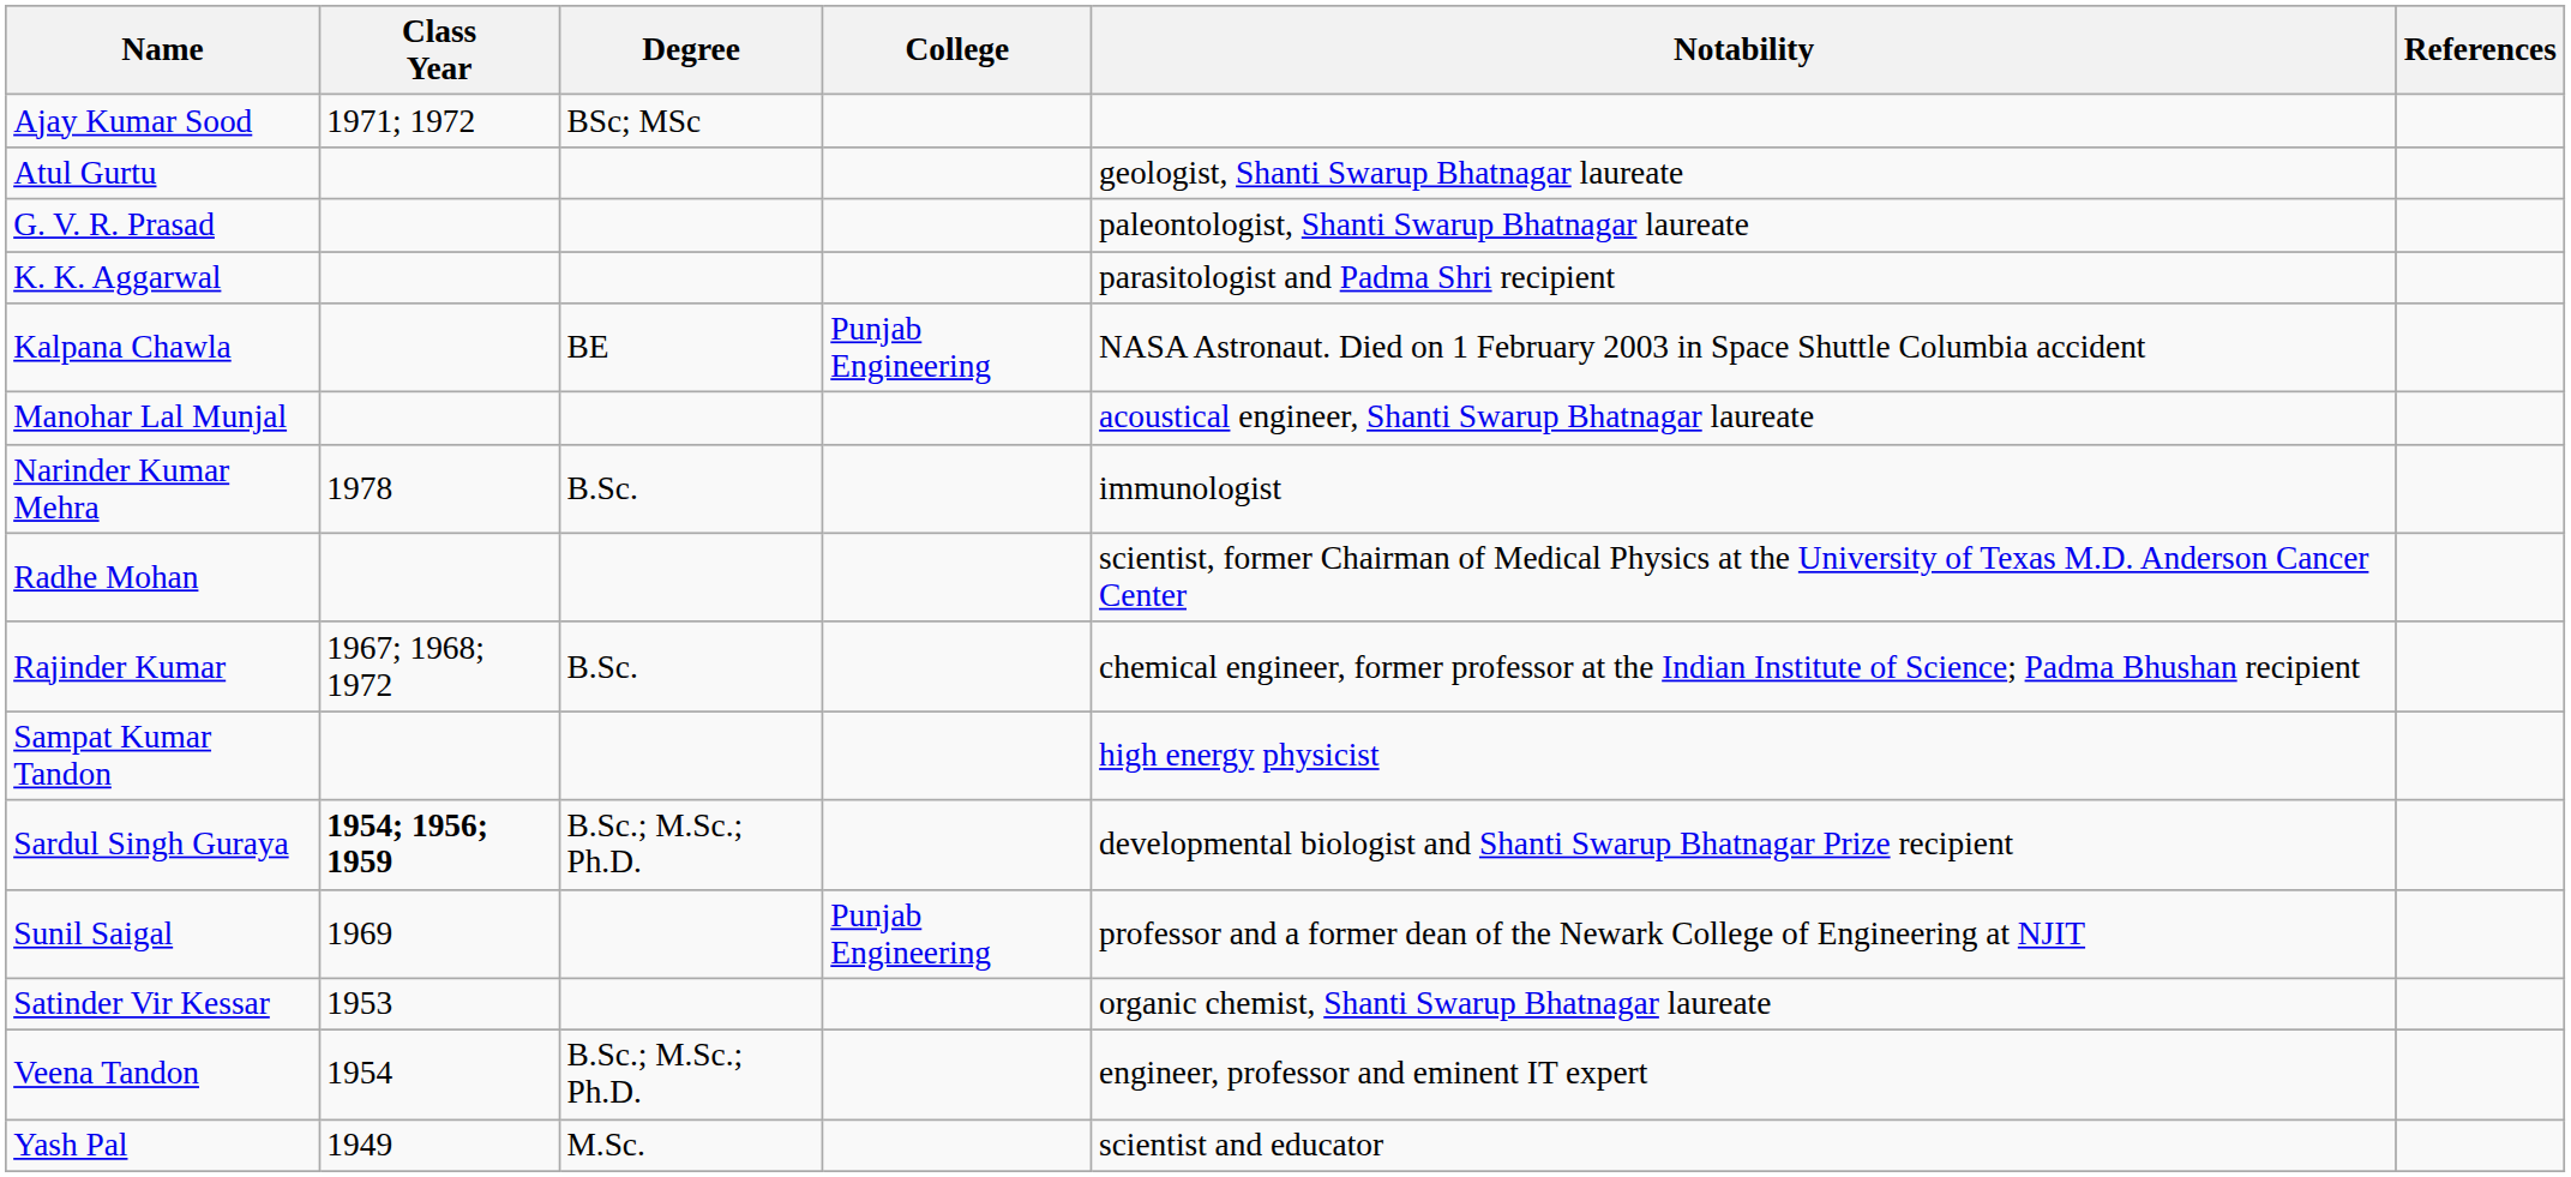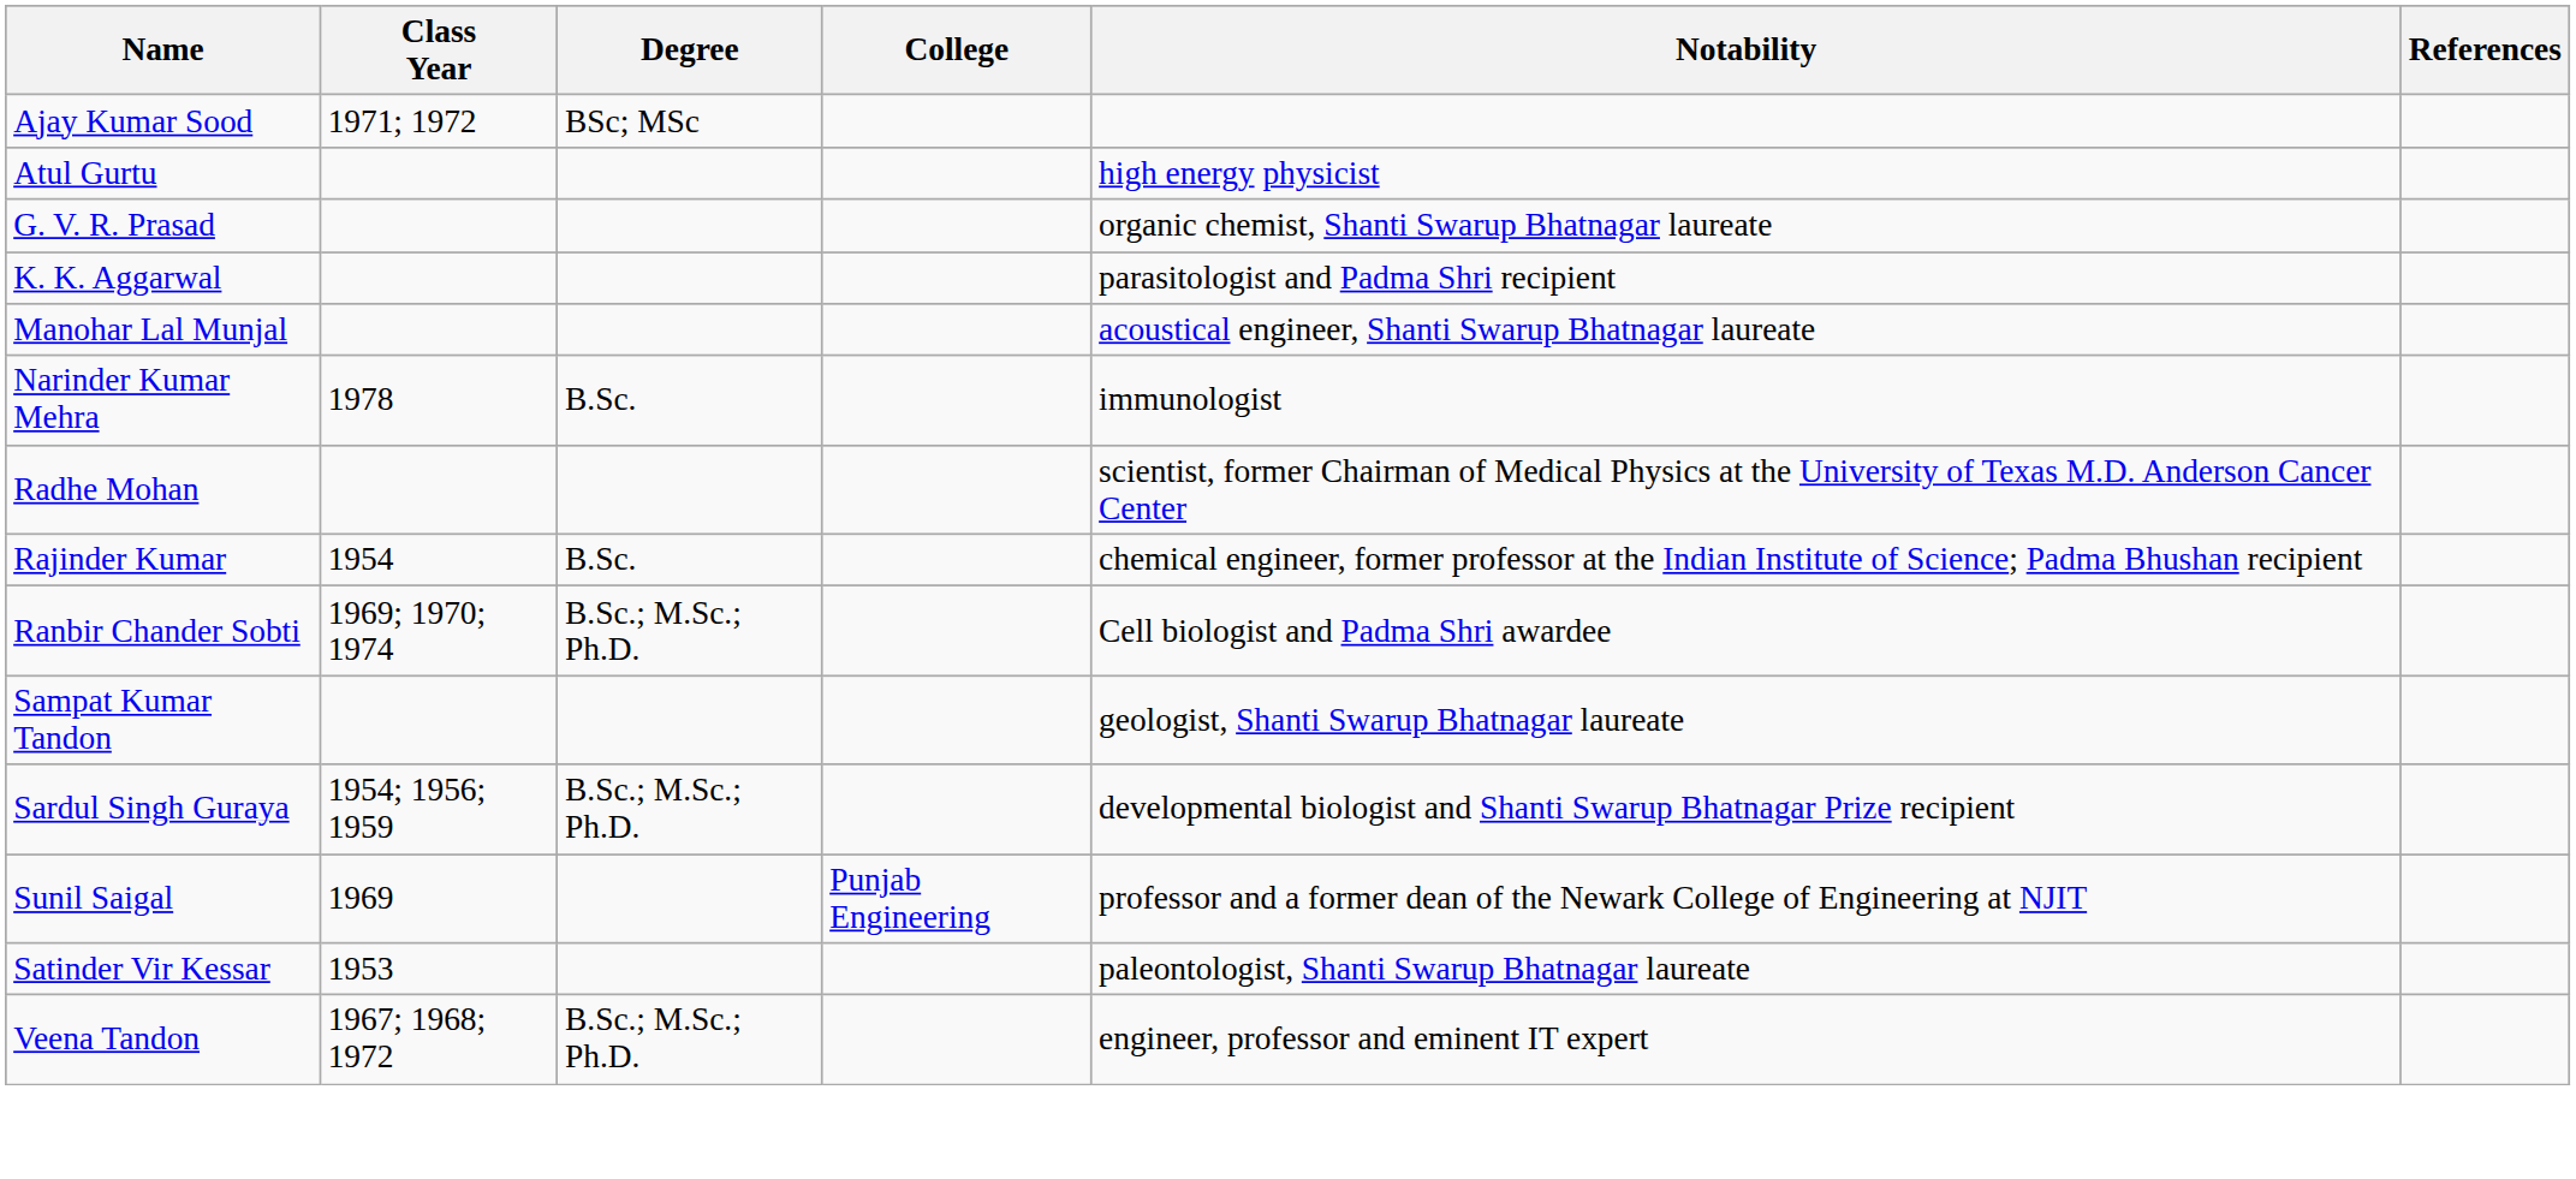Atul Gurtu | Notability: geologist, Shanti Swarup Bhatnagar laureate -> high energy physicist
G. V. R. Prasad | Notability: paleontologist, Shanti Swarup Bhatnagar laureate -> organic chemist, Shanti Swarup Bhatnagar laureate
- row: Kalpana Chawla | BE | Punjab Engineering | NASA Astronaut. Died on 1 February 2003 in Space Shuttle Columbia accident
Rajinder Kumar | Class Year: 1967; 1968; 1972 -> 1954
+ row: Ranbir Chander Sobti | 1969; 1970; 1974 | B.Sc.; M.Sc.; Ph.D. | Cell biologist and Padma Shri awardee
Sampat Kumar Tandon | Notability: high energy physicist -> geologist, Shanti Swarup Bhatnagar laureate
Sardul Singh Guraya | Class Year: bold -> normal
Satinder Vir Kessar | Notability: organic chemist, Shanti Swarup Bhatnagar laureate -> paleontologist, Shanti Swarup Bhatnagar laureate
Veena Tandon | Class Year: 1954 -> 1967; 1968; 1972
- row: Yash Pal | 1949 | M.Sc. | scientist and educator
